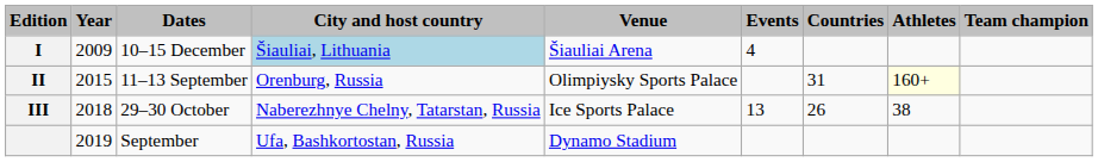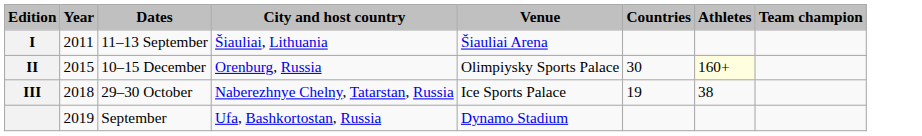- column: Events | 4 | 13
I | Year: 2009 -> 2011
I | Dates: 10–15 December -> 11–13 September
I | City and host country: lightblue background -> no background
II | Dates: 11–13 September -> 10–15 December
II | Countries: 31 -> 30
III | Countries: 26 -> 19
